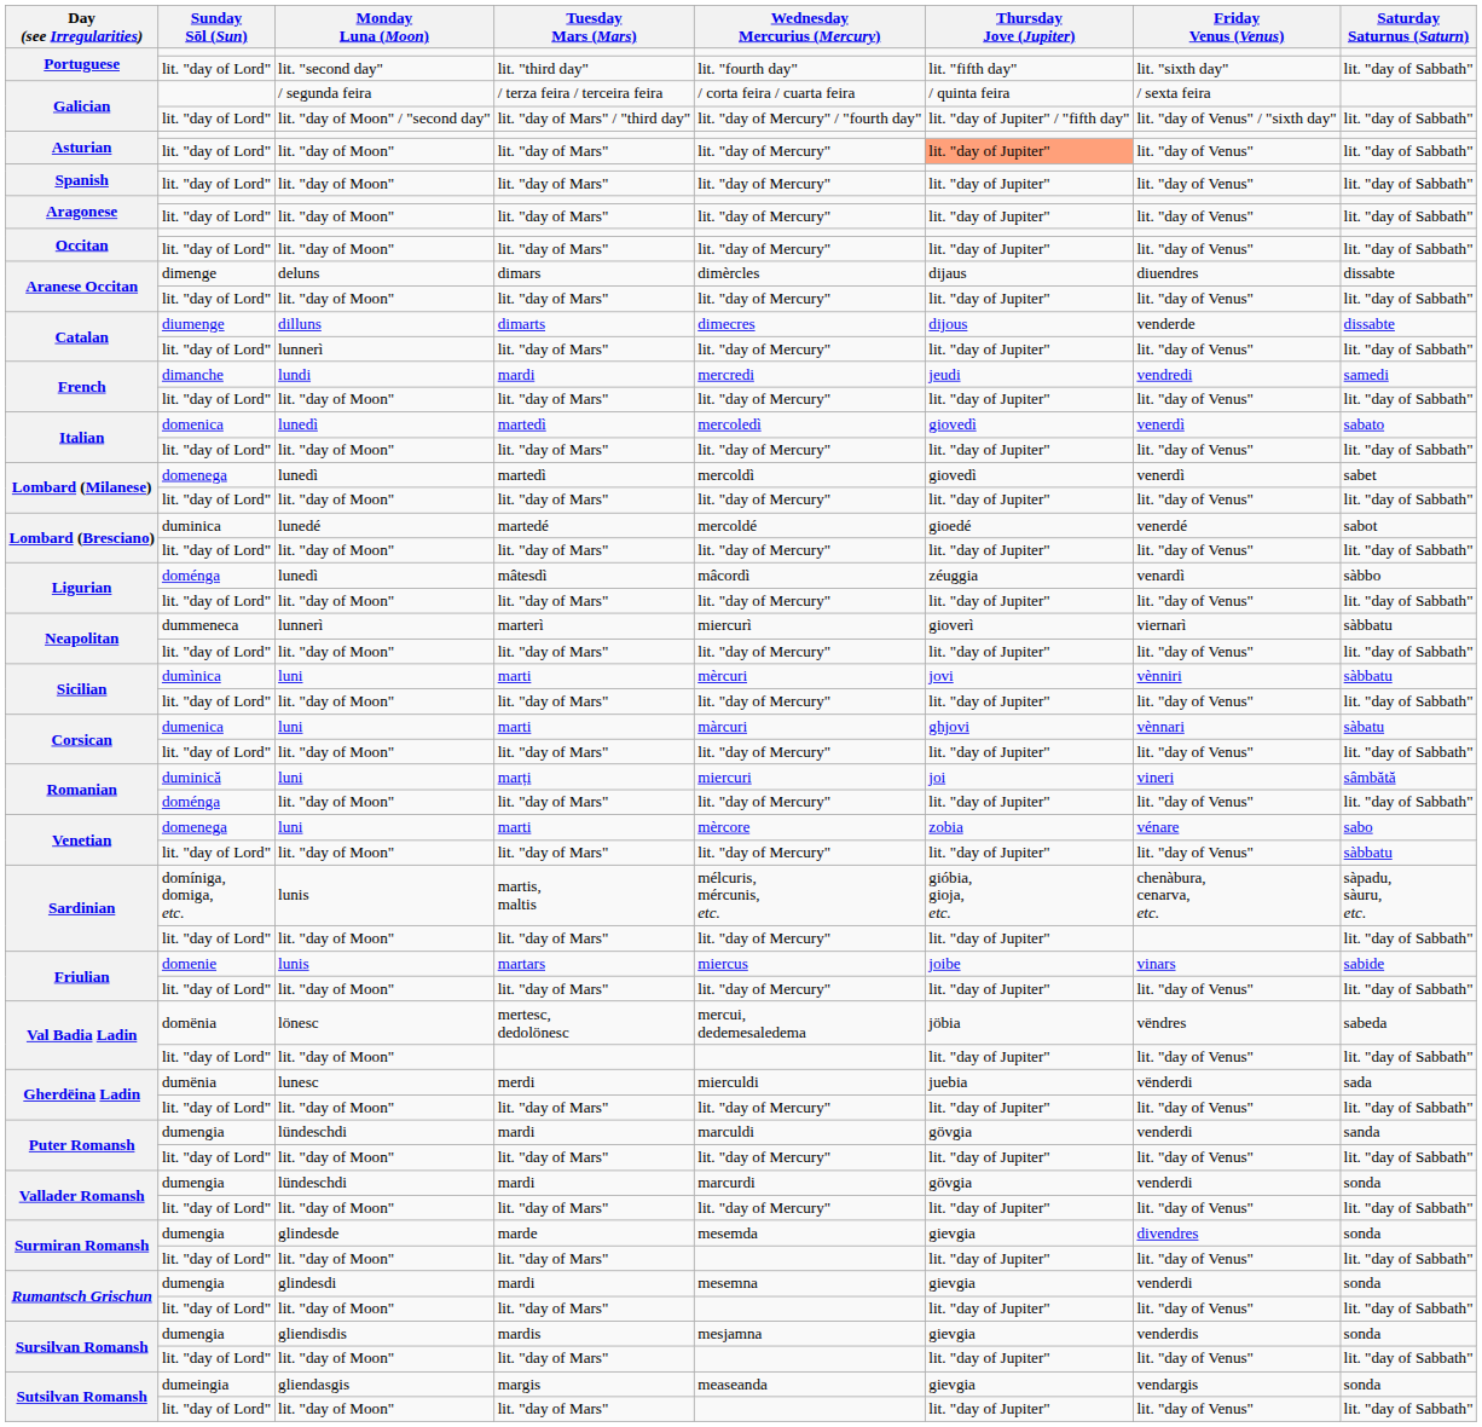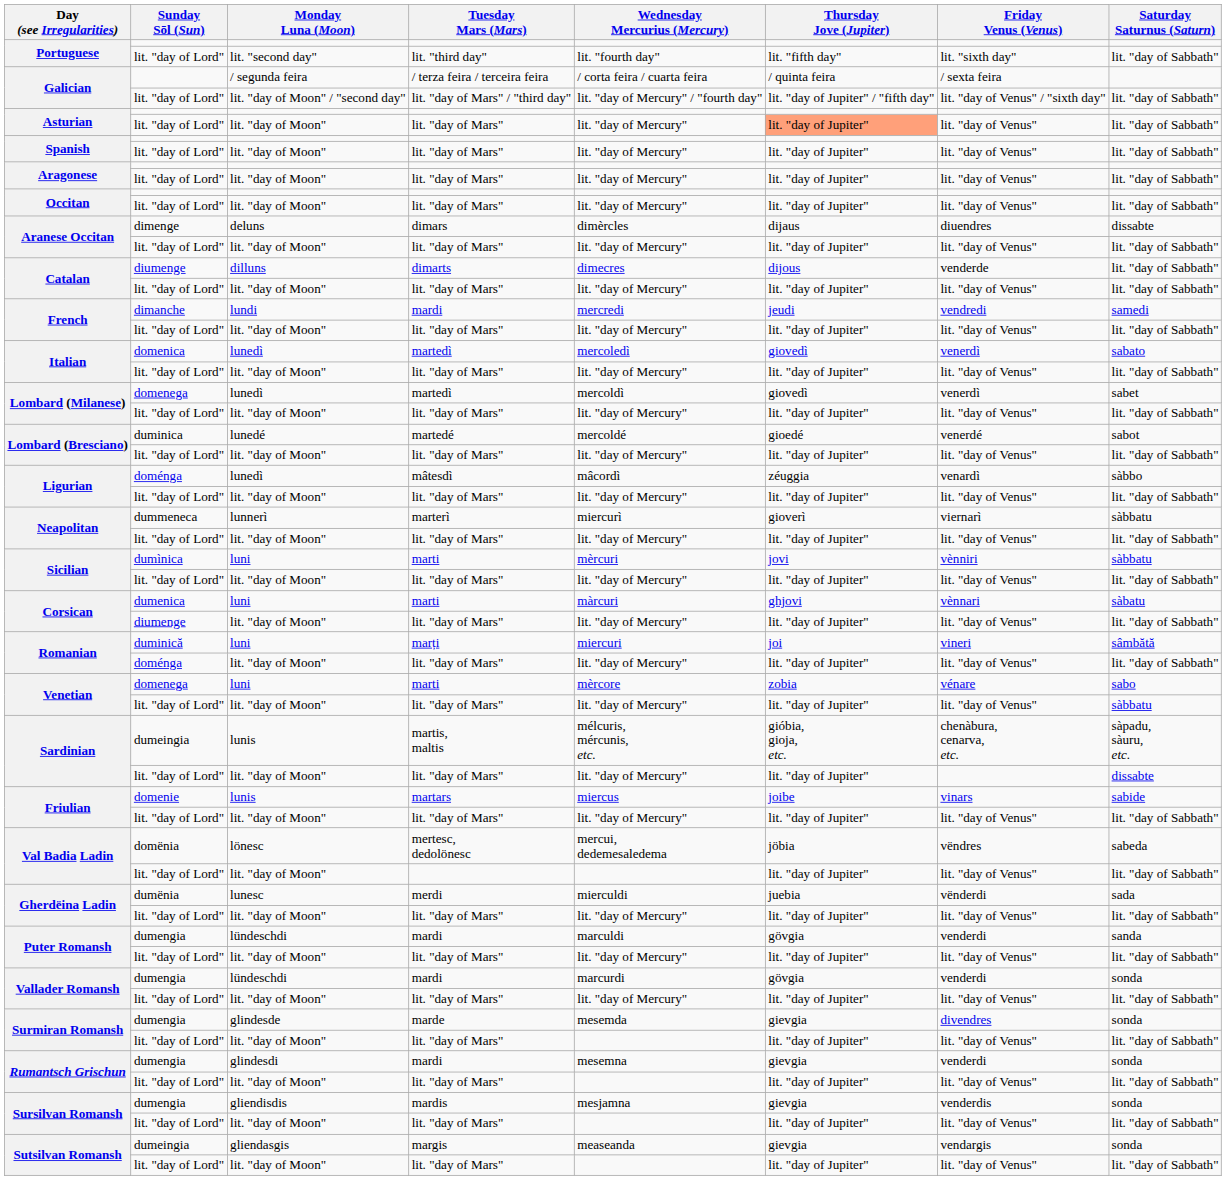Catalan / dimarts | Saturday Saturnus (Saturn): dissabte -> lit. "day of Sabbath"
Catalan / lit. "day of Mars" | Monday Luna (Moon): lunnerì -> lit. "day of Moon"
Corsican / lit. "day of Mars" | Sunday Sōl (Sun): lit. "day of Lord" -> diumenge
Sardinian / martis, maltis | Sunday Sōl (Sun): domíniga, domiga, etc. -> dumeingia
Sardinian / lit. "day of Mars" | Saturday Saturnus (Saturn): lit. "day of Sabbath" -> dissabte
